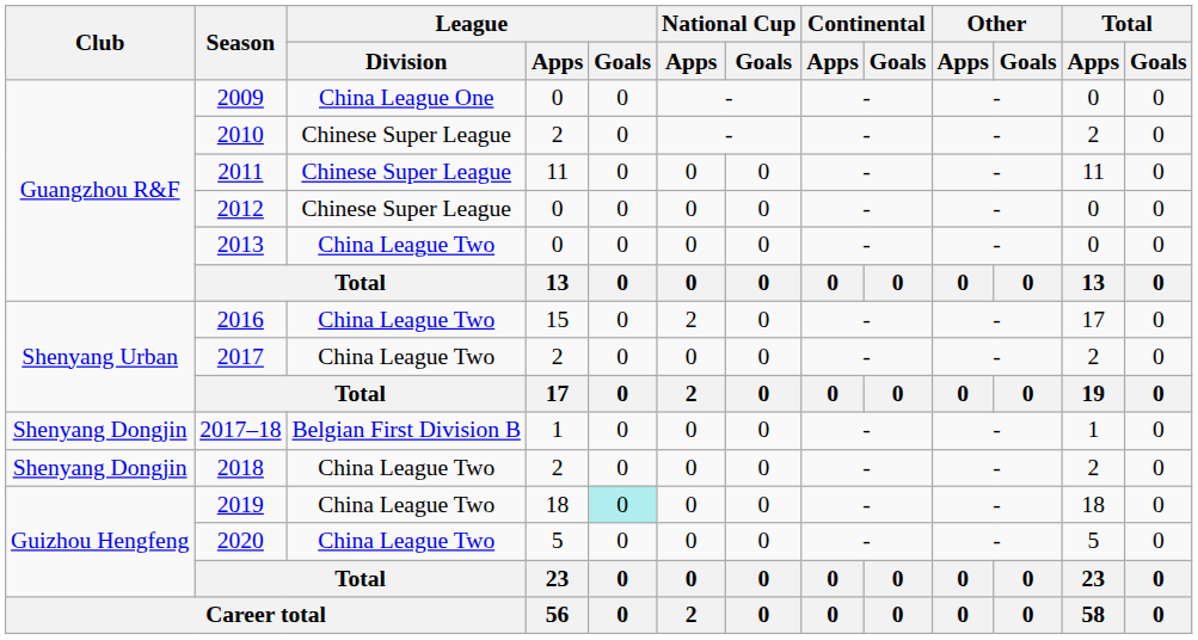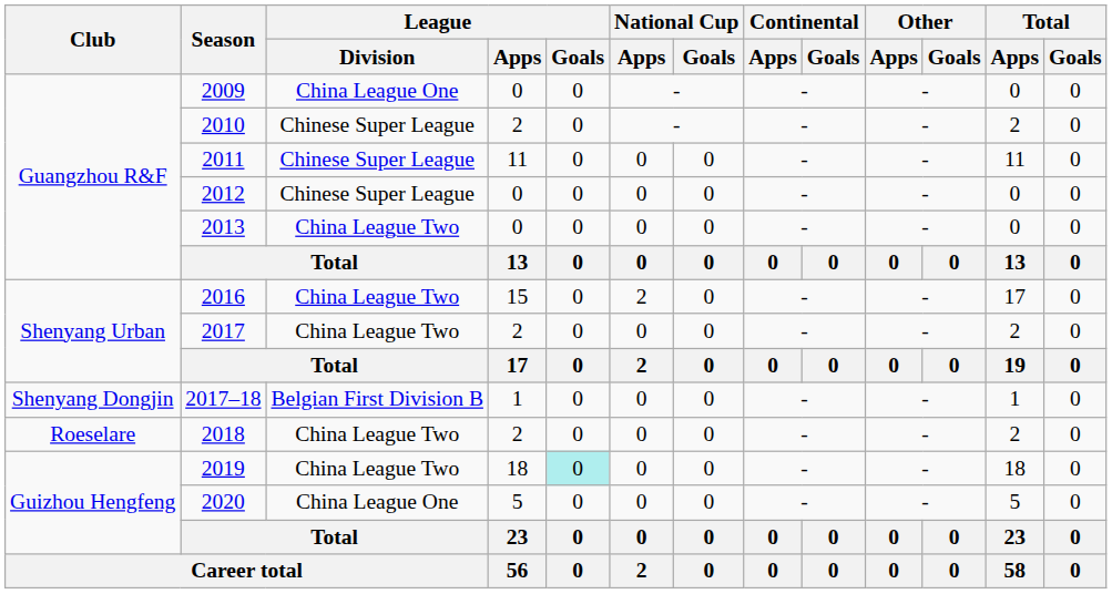2018 | Club: Shenyang Dongjin -> Roeselare
2020 | League / Division: China League Two -> China League One
